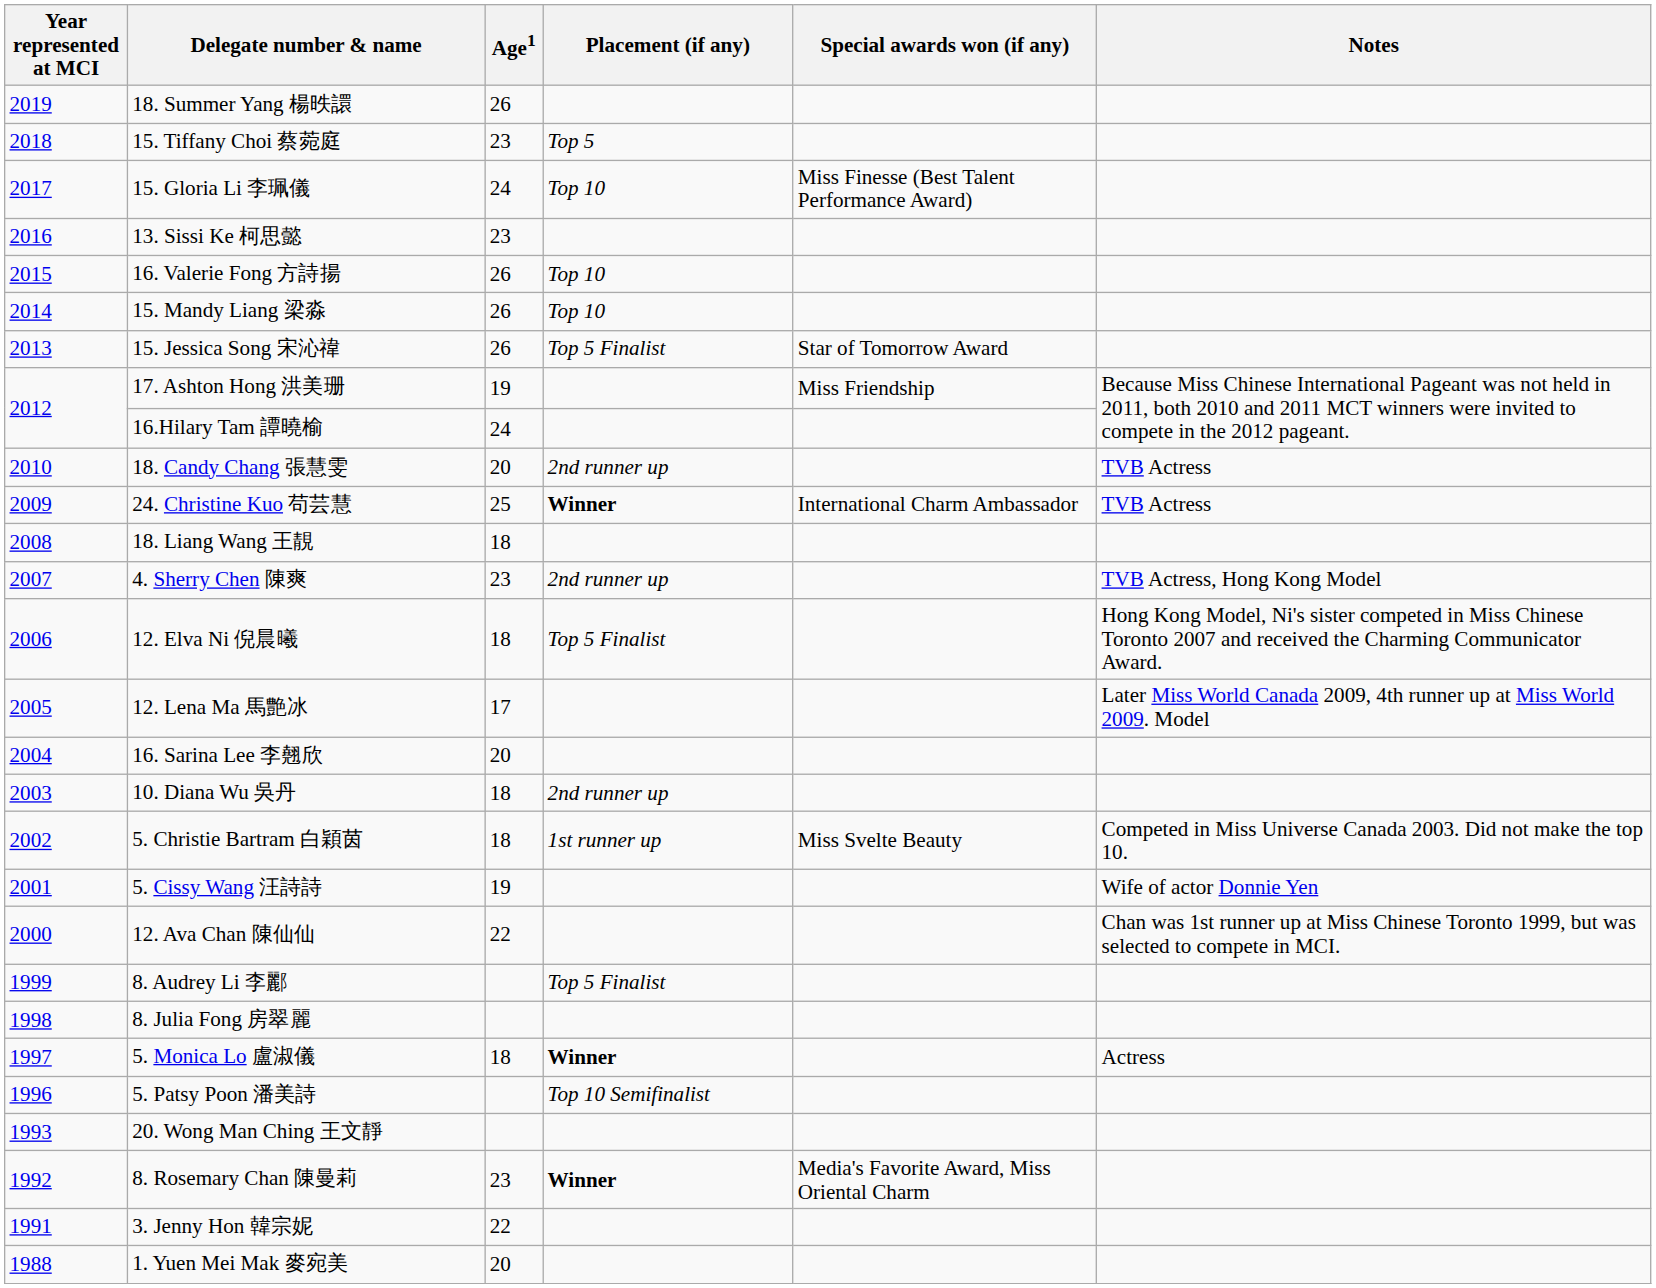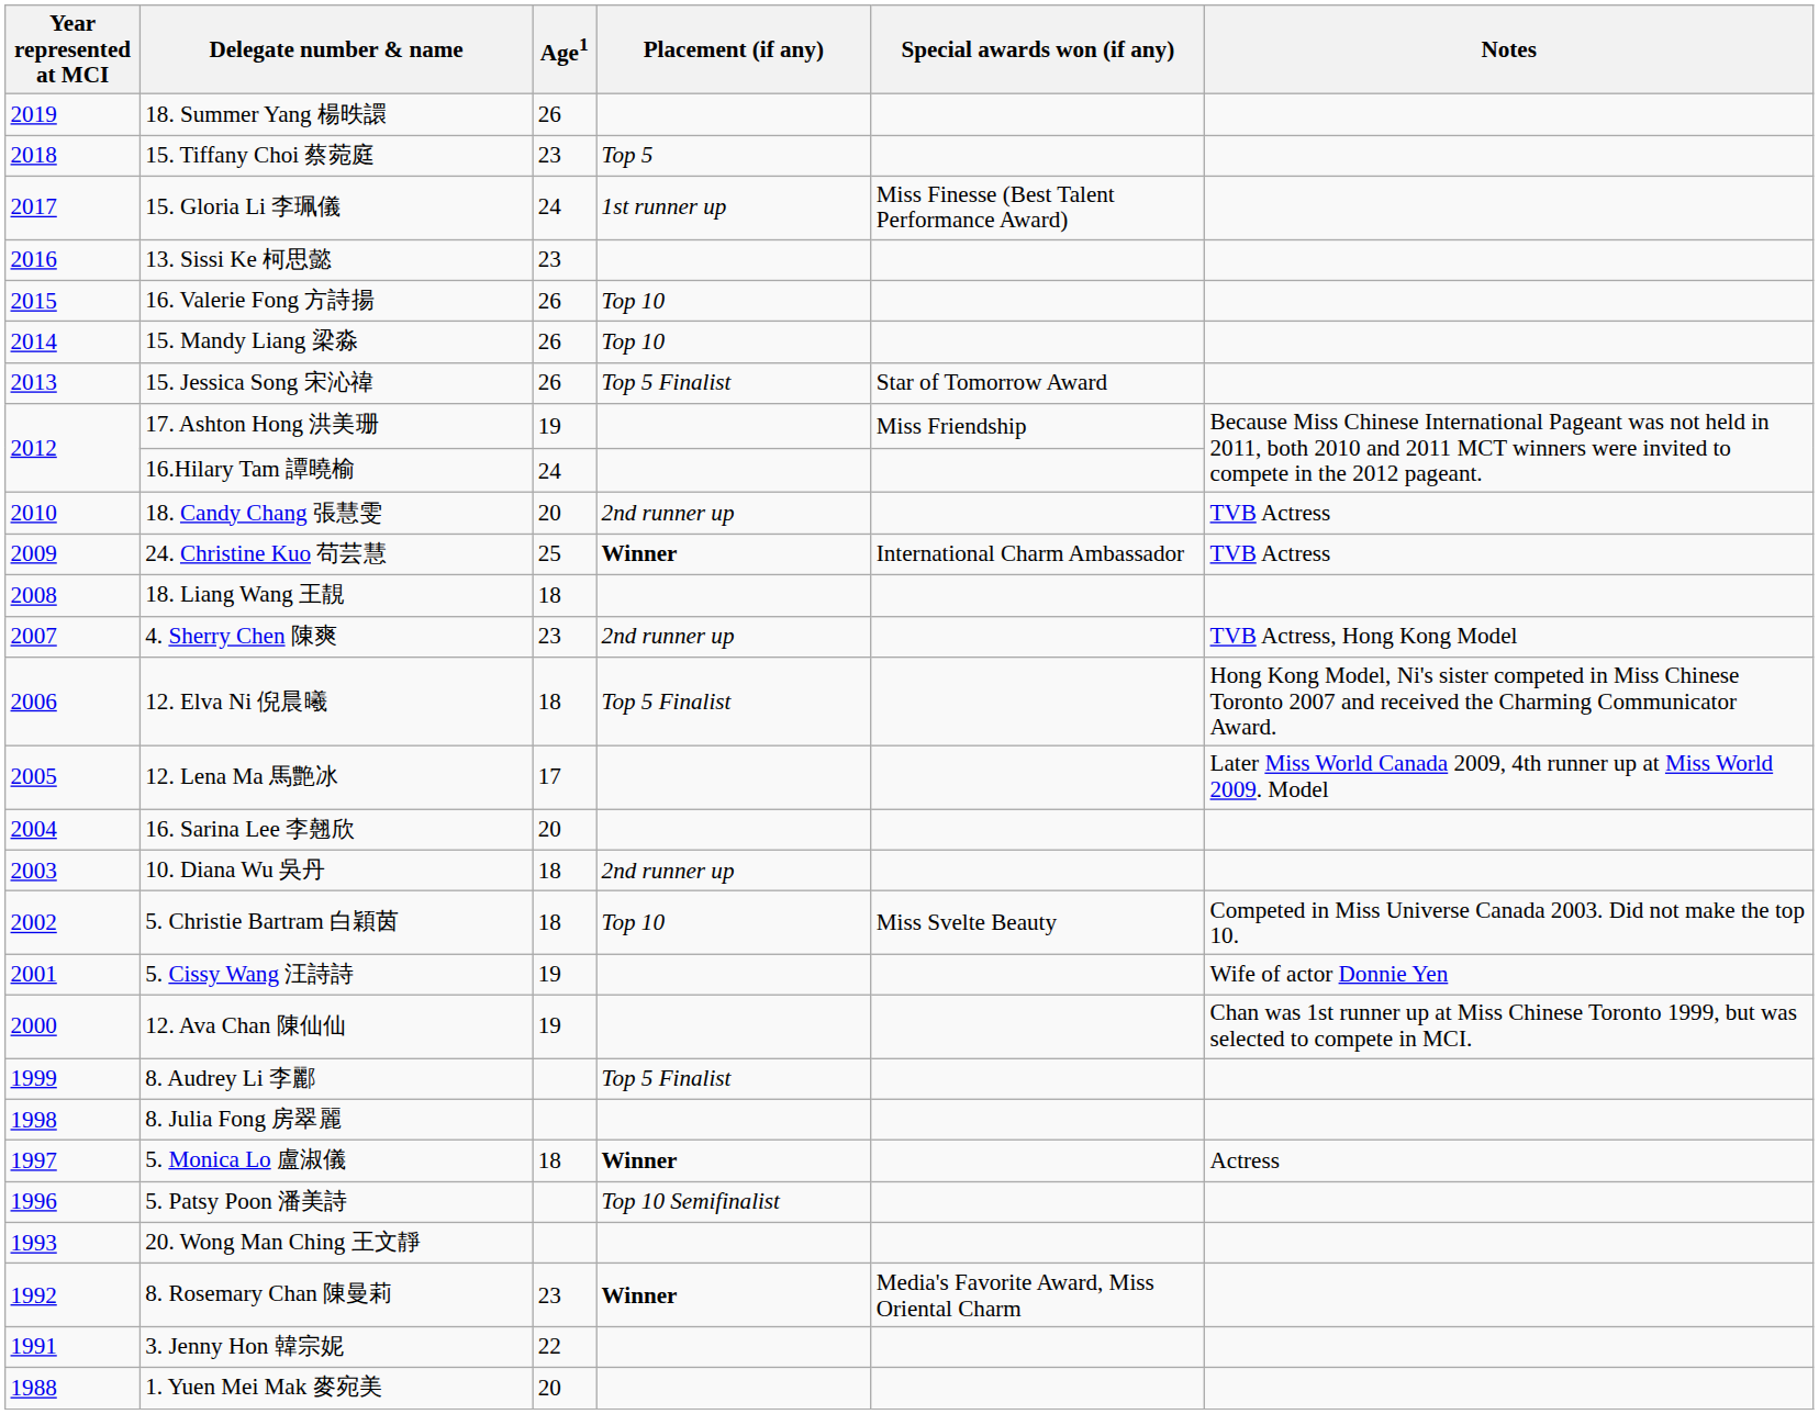15. Gloria Li 李珮儀 | Placement (if any): Top 10 -> 1st runner up
5. Christie Bartram 白穎茵 | Placement (if any): 1st runner up -> Top 10
12. Ava Chan 陳仙仙 | Age1: 22 -> 19
